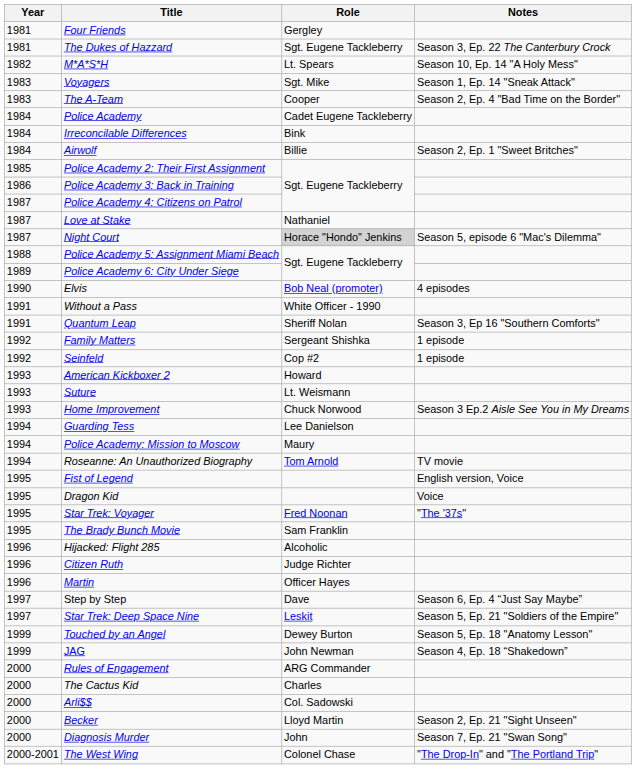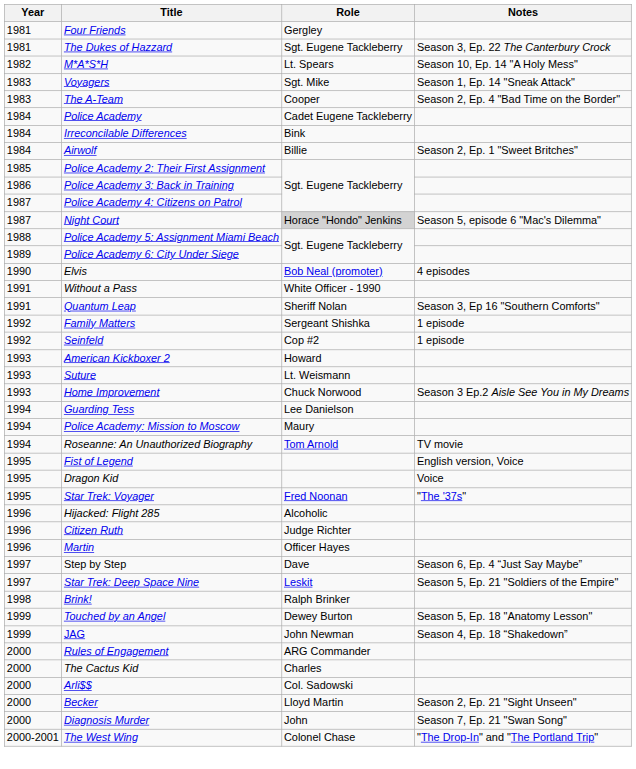- row: 1987 | Love at Stake | Nathaniel
- row: 1995 | The Brady Bunch Movie | Sam Franklin
+ row: 1998 | Brink! | Ralph Brinker
